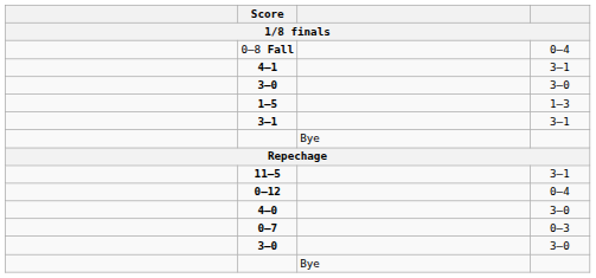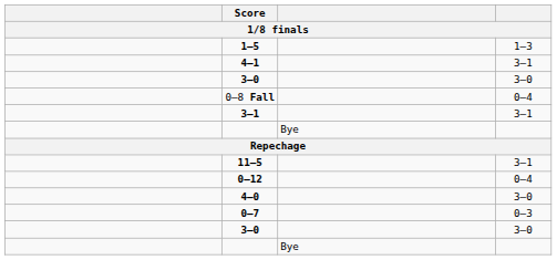rows swapped: 0–8 Fall <-> 1–5
